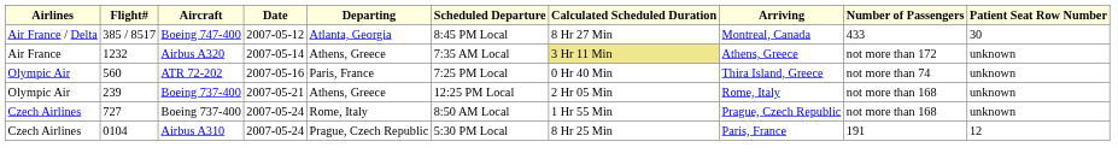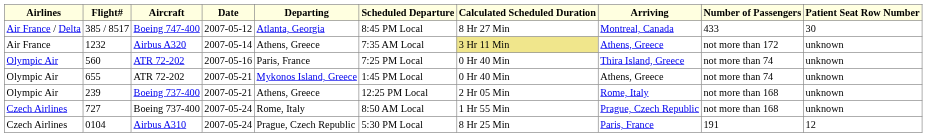+ row: Olympic Air | 655 | ATR 72-202 | 2007-05-21 | Mykonos Island, Greece | 1:45 PM Local | 0 Hr 40 Min | Athens, Greece | not more than 74 | unknown
